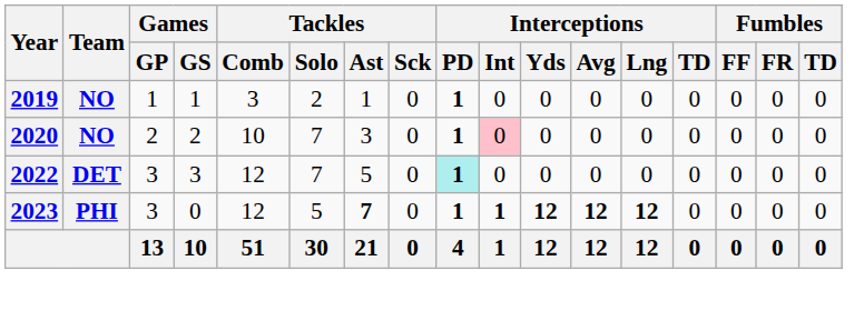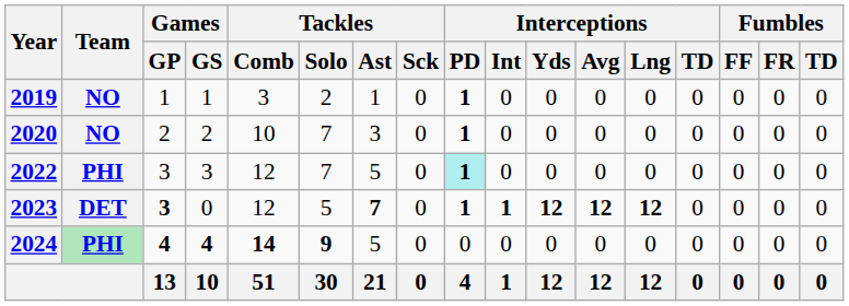2020 | Interceptions / Int: pink background -> no background
2022 | Team: DET -> PHI
2023 | Team: PHI -> DET
2023 | Games / GP: normal -> bold
+ row: 2024 | PHI | 4 | 4 | 14 | 9 | 5 | 0 | 0 | 0 | 0 | 0 | 0 | 0 | 0 | 0 | 0
